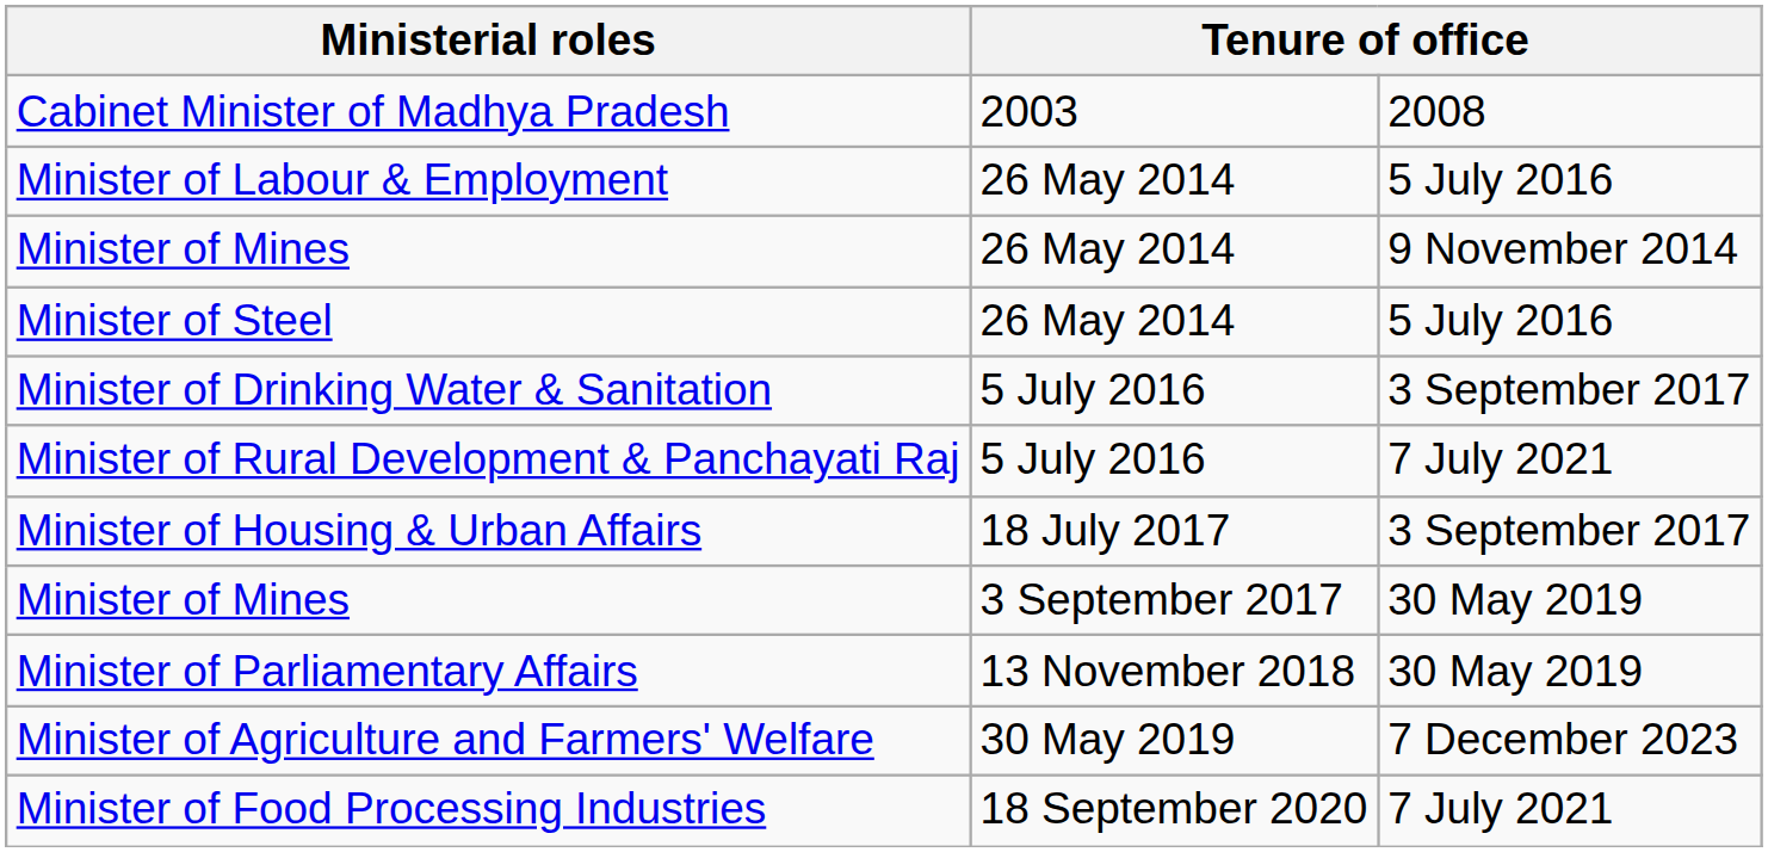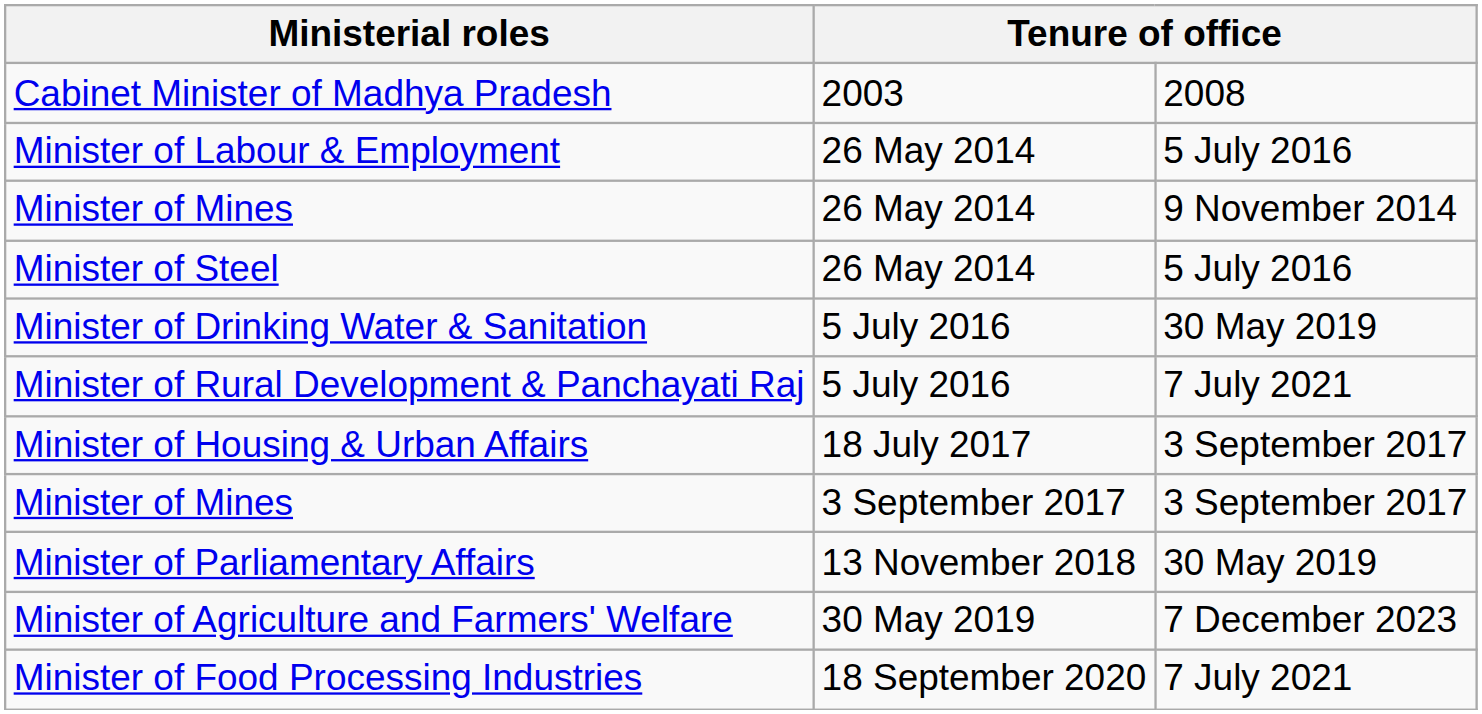Minister of Drinking Water & Sanitation | column 3: 3 September 2017 -> 30 May 2019
Minister of Mines / 3 September 2017 | column 3: 30 May 2019 -> 3 September 2017
